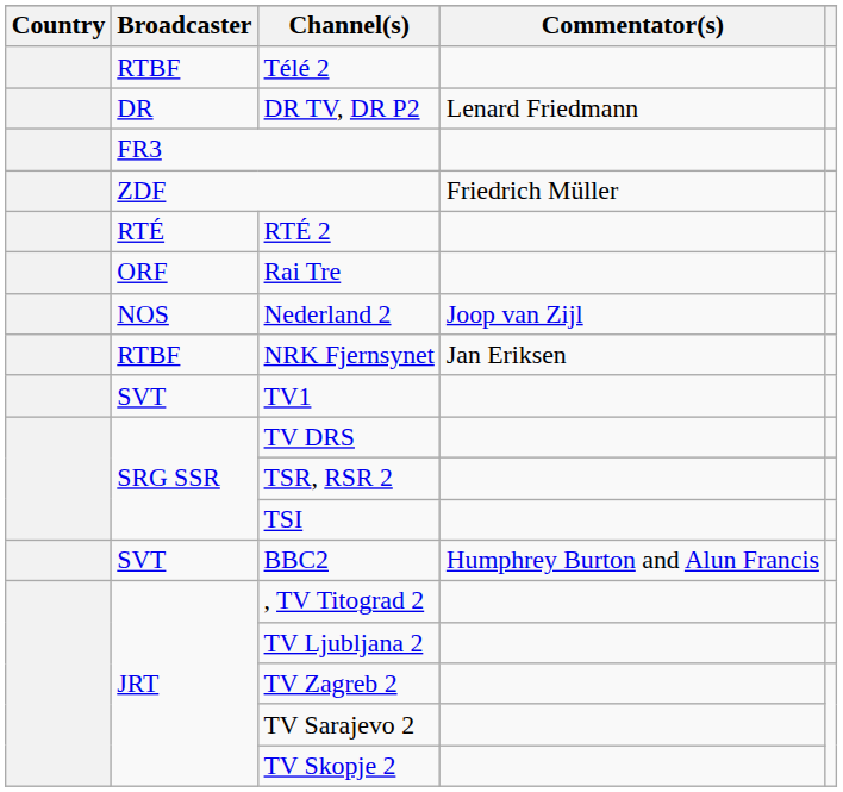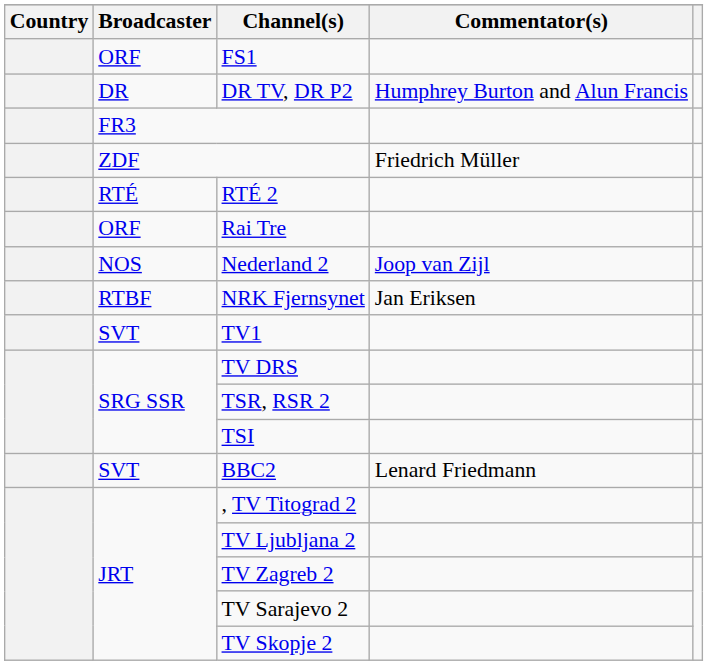+ row: ORF | FS1
- row: RTBF | Télé 2
DR TV, DR P2 | Commentator(s): Lenard Friedmann -> Humphrey Burton and Alun Francis
BBC2 | Commentator(s): Humphrey Burton and Alun Francis -> Lenard Friedmann
